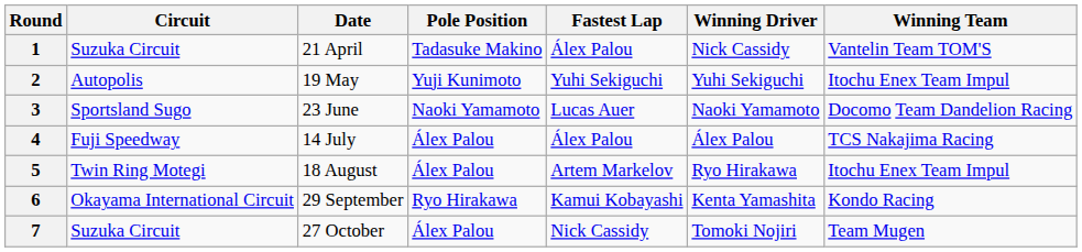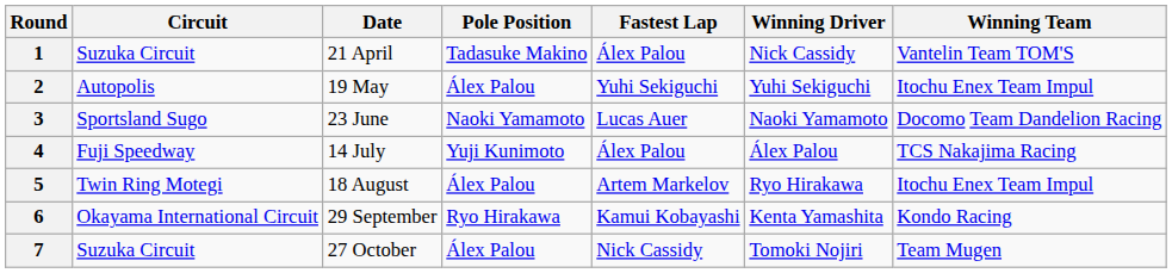2 | Pole Position: Yuji Kunimoto -> Álex Palou
4 | Pole Position: Álex Palou -> Yuji Kunimoto
